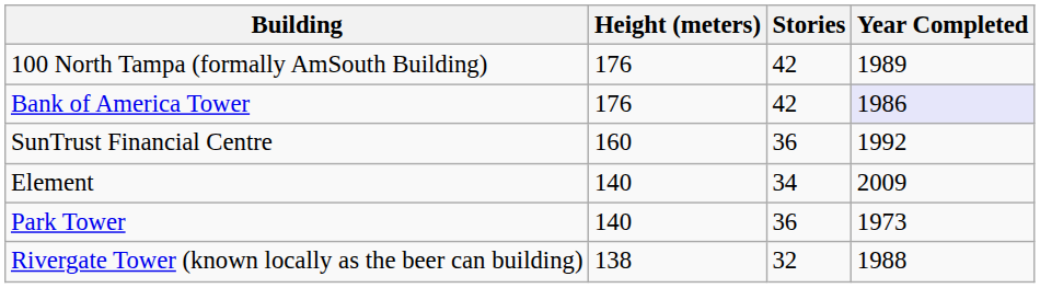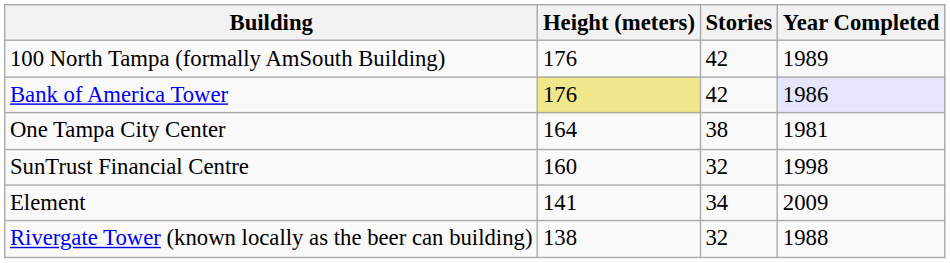Bank of America Tower | Height (meters): no background -> khaki background
+ row: One Tampa City Center | 164 | 38 | 1981
SunTrust Financial Centre | Stories: 36 -> 32
SunTrust Financial Centre | Year Completed: 1992 -> 1998
Element | Height (meters): 140 -> 141
- row: Park Tower | 140 | 36 | 1973
